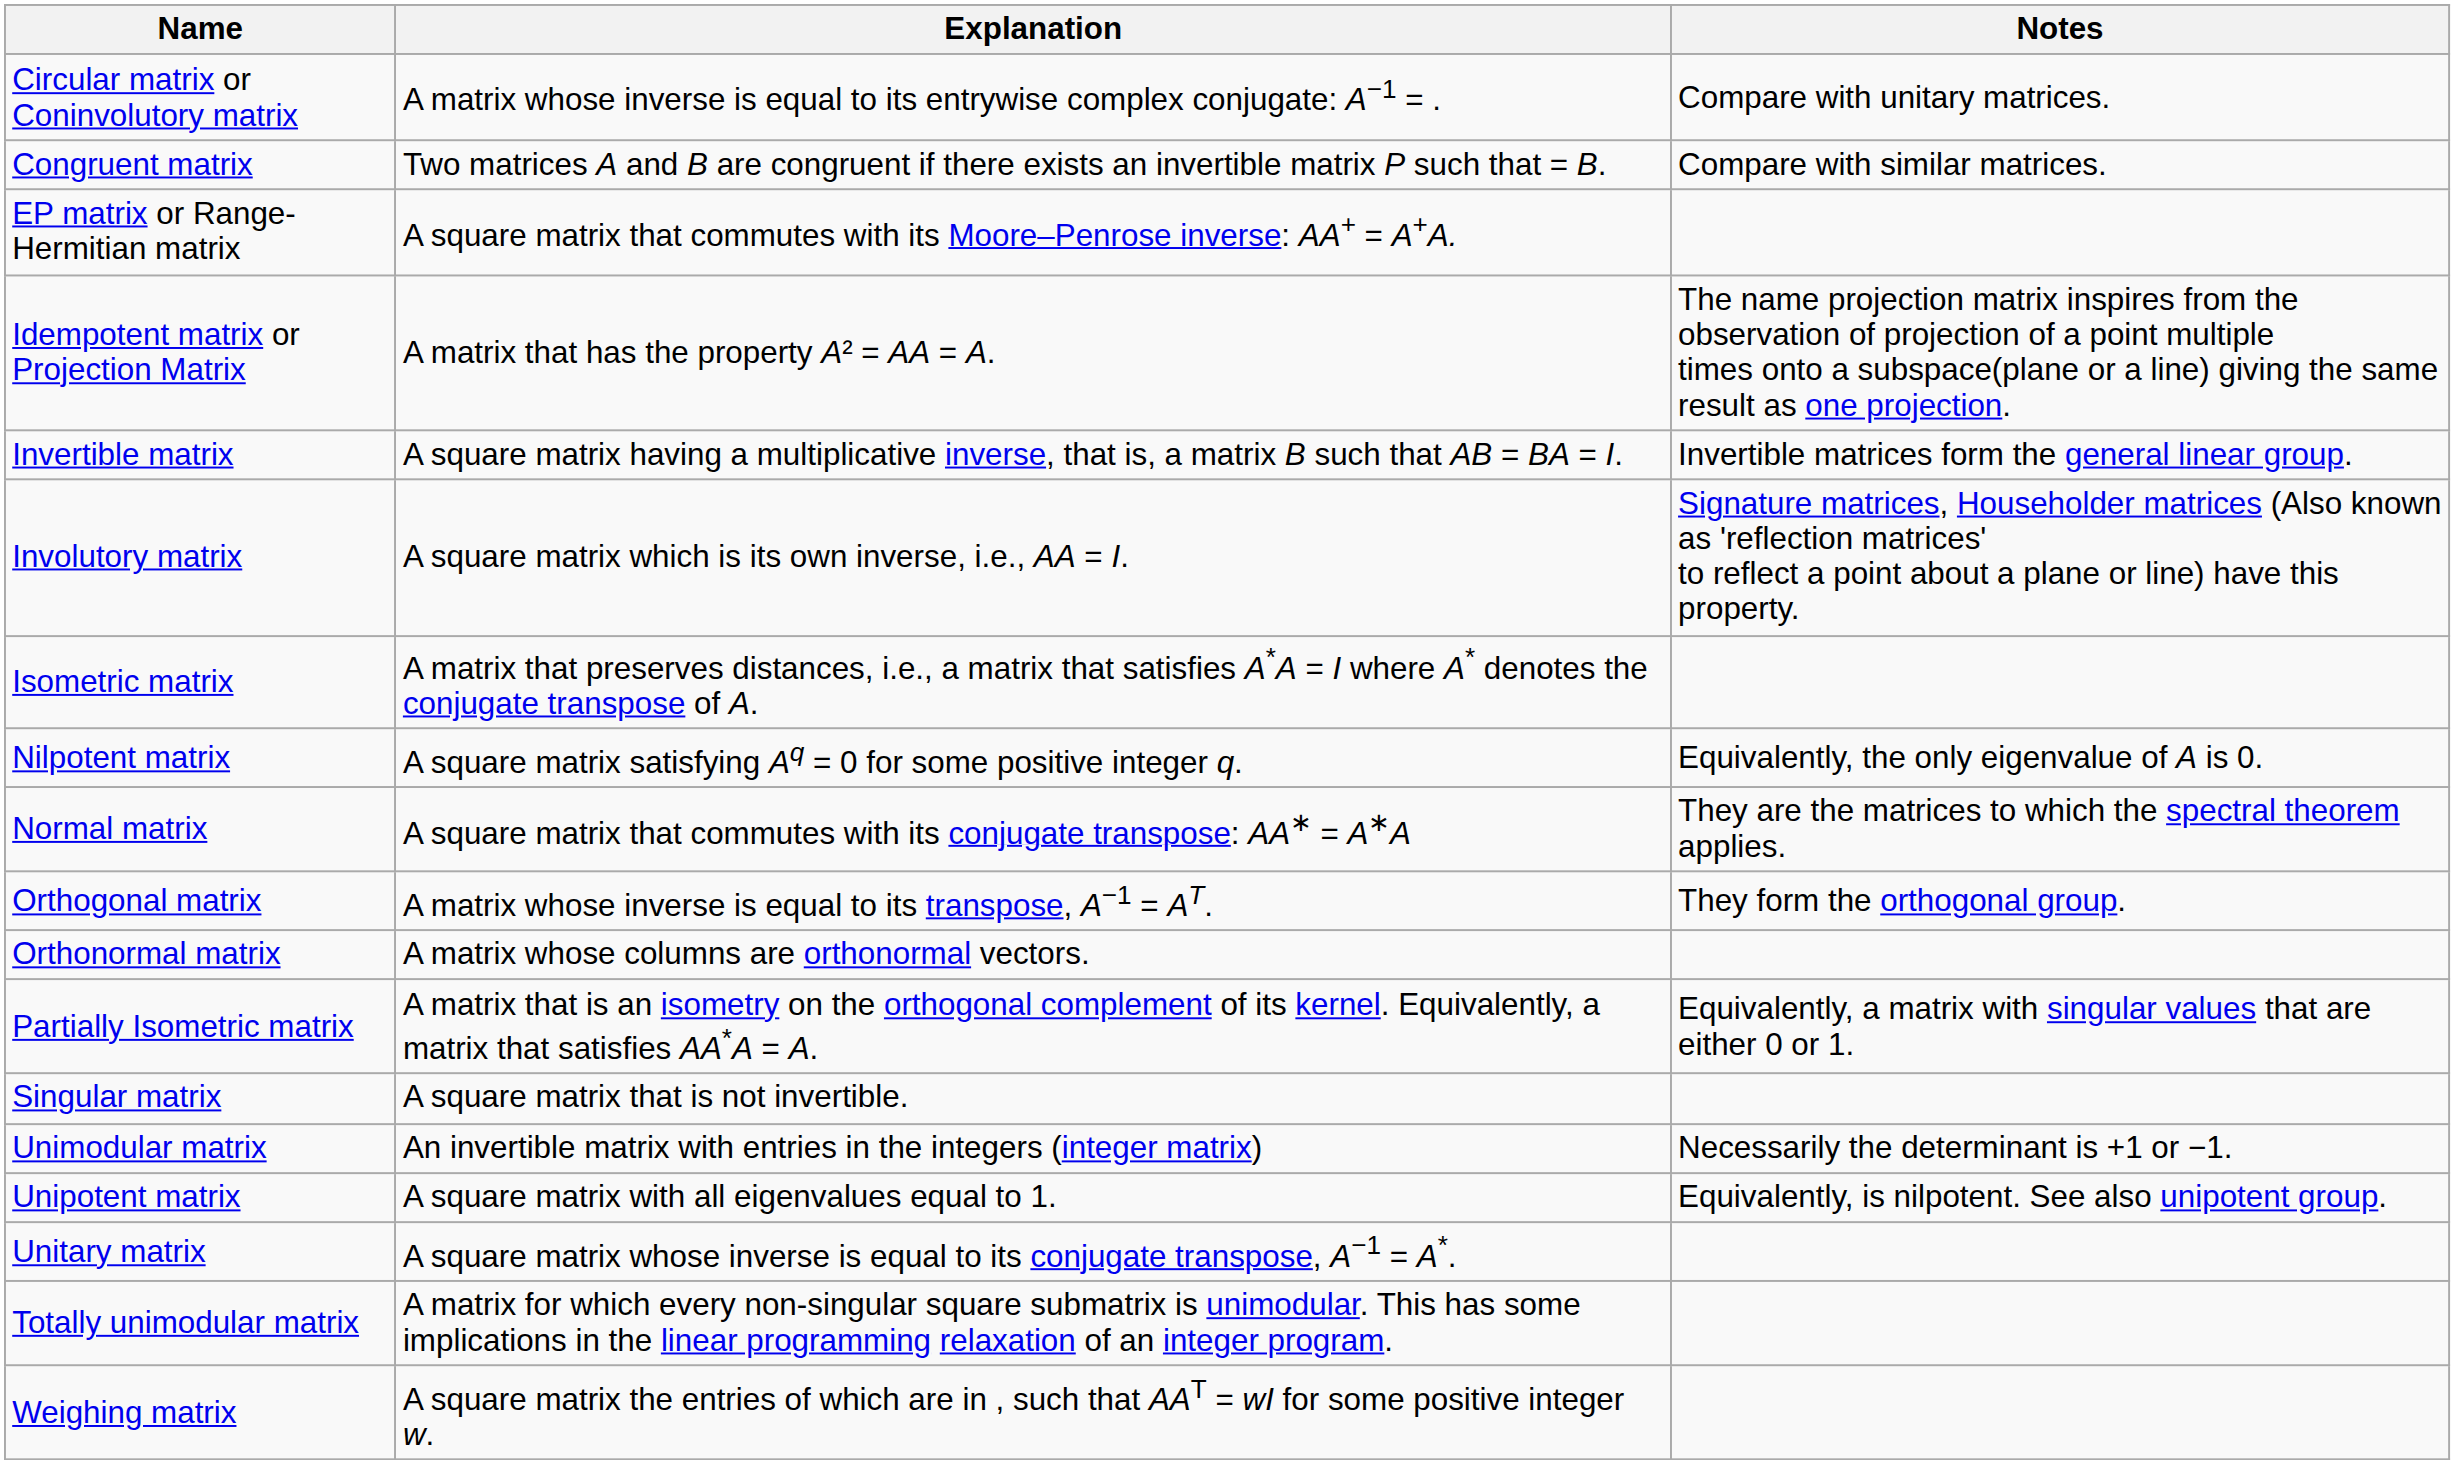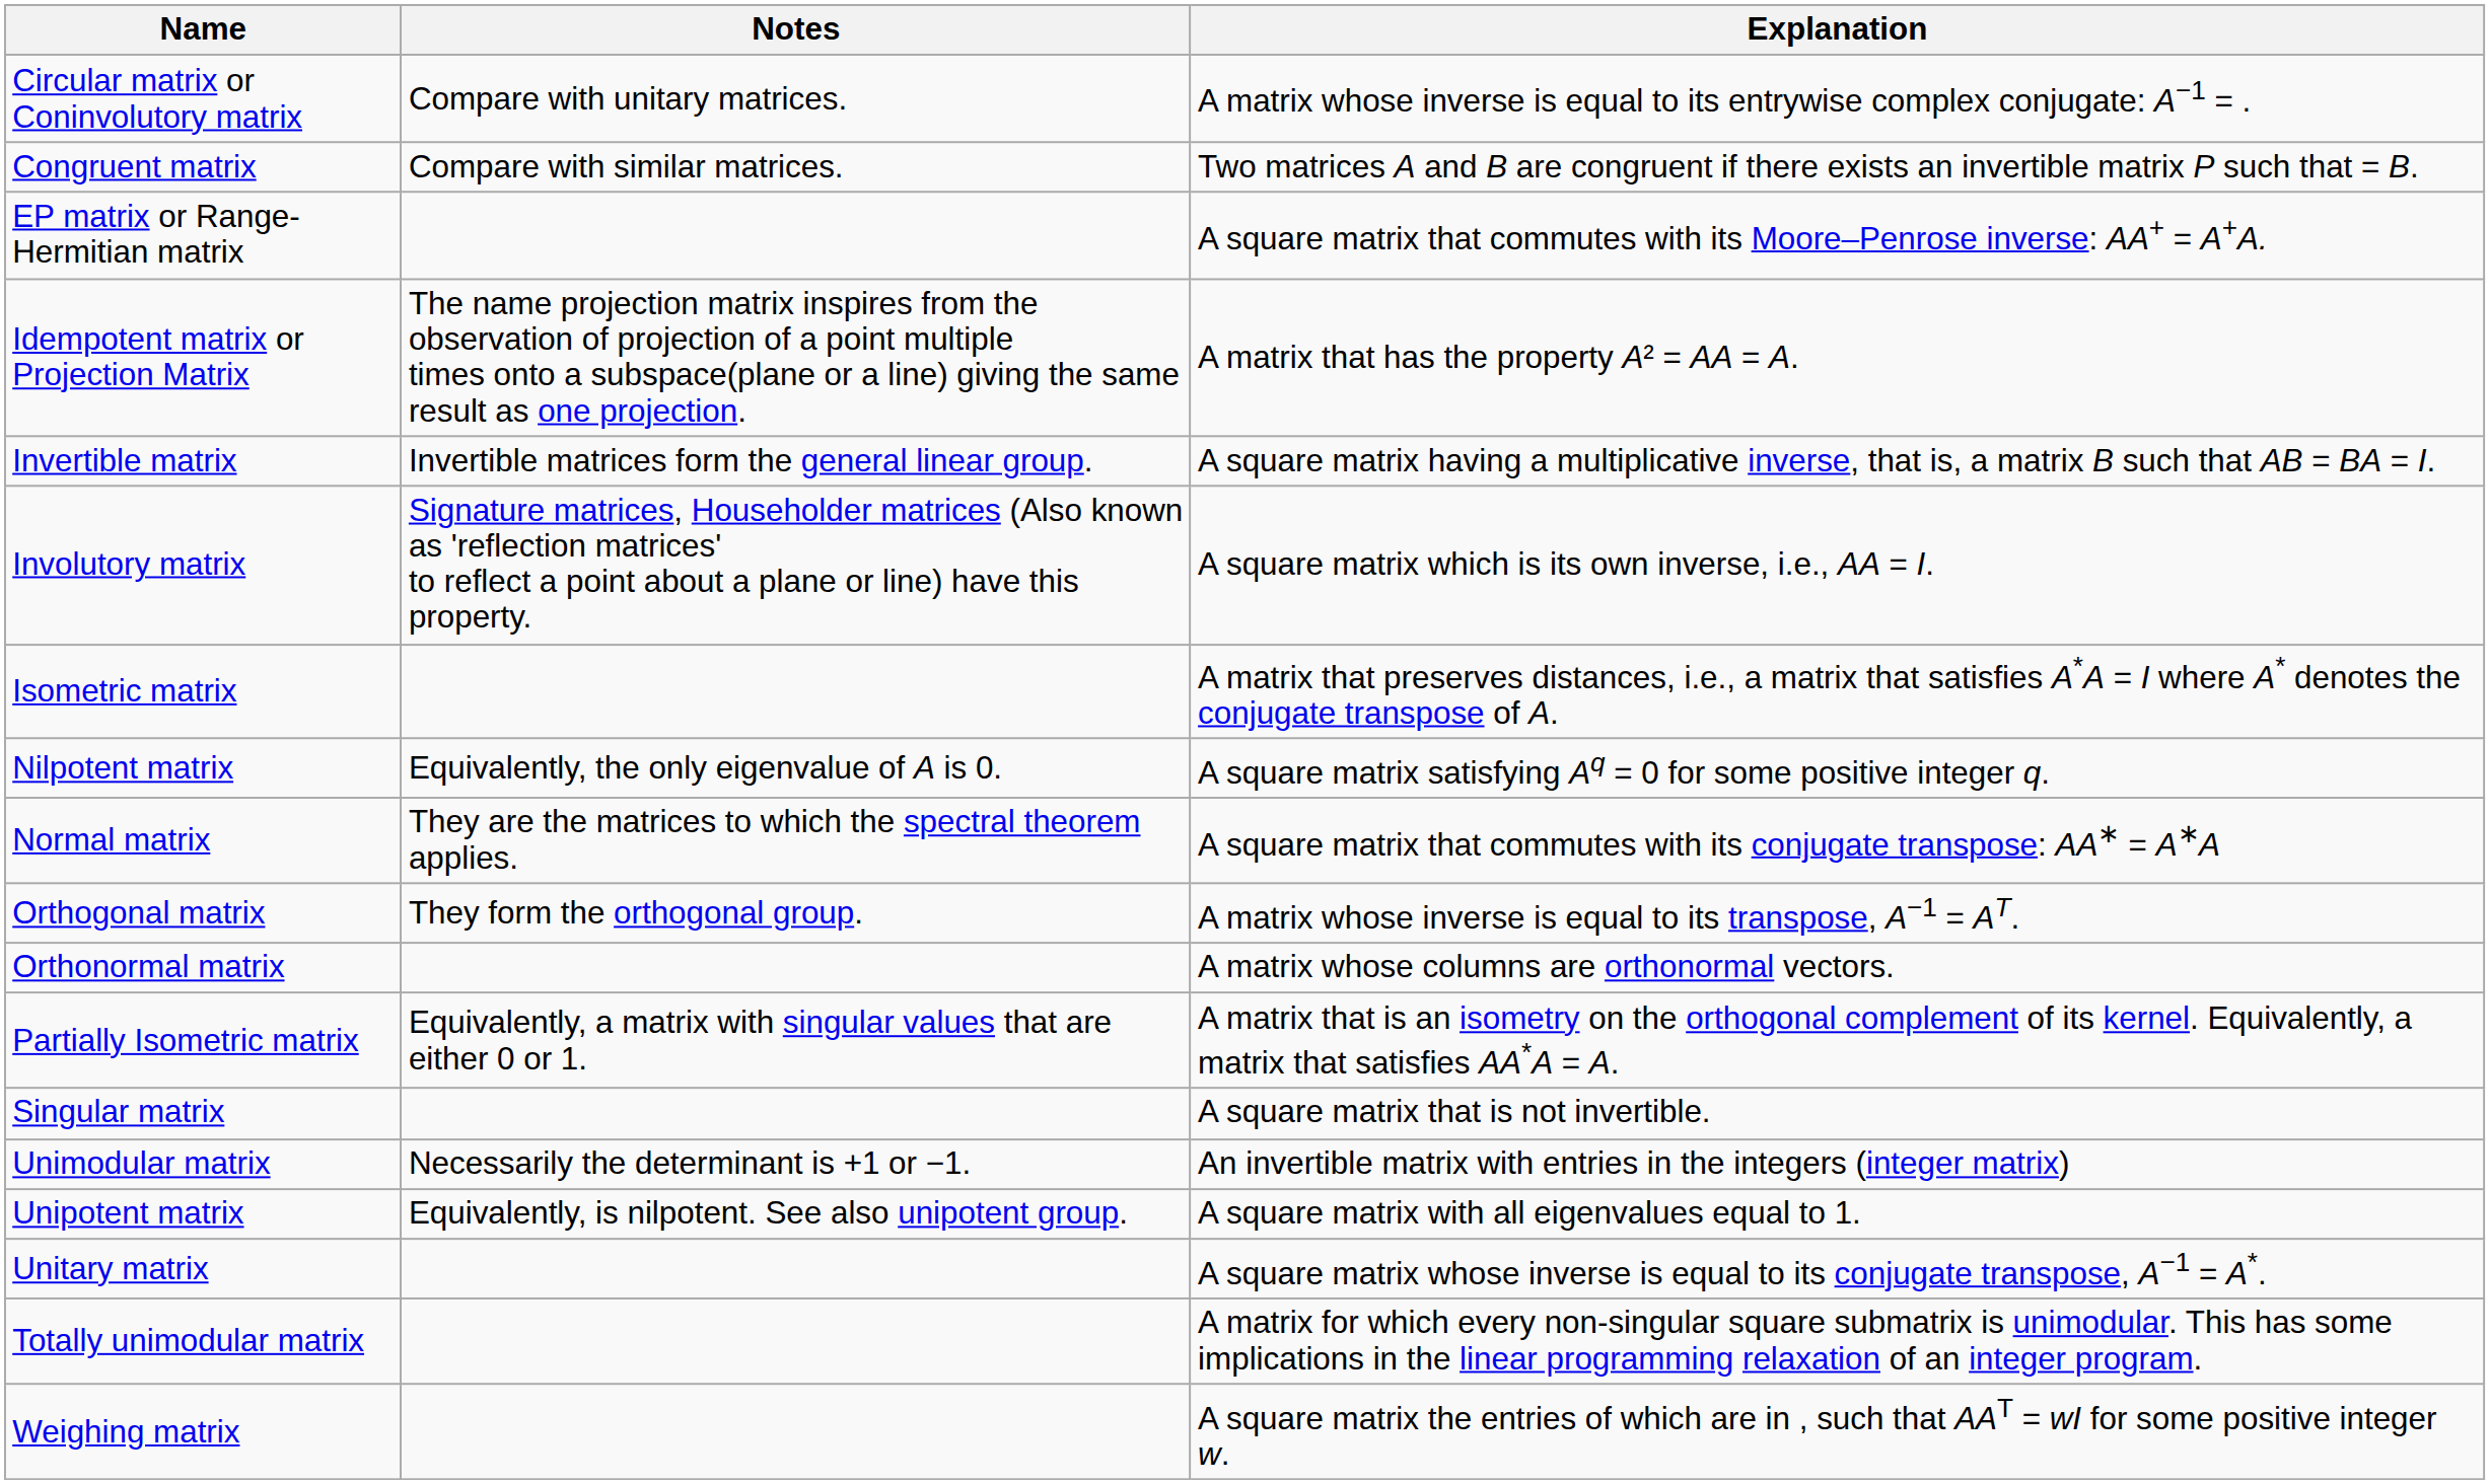columns swapped: Explanation <-> Notes
